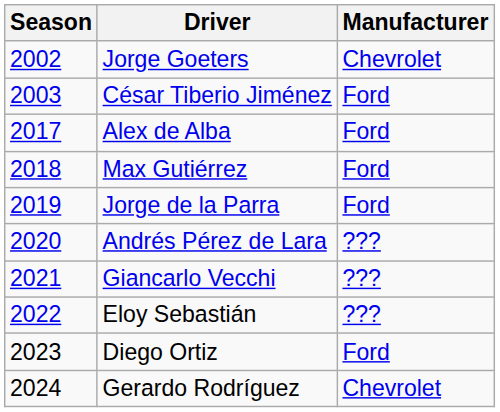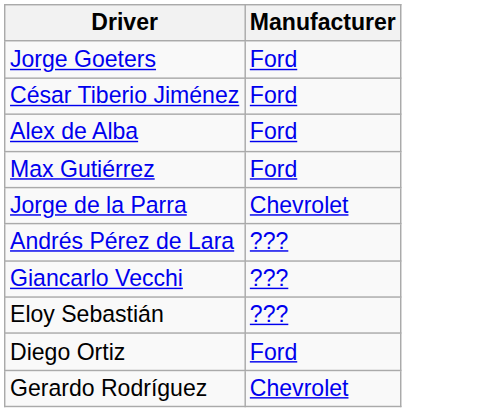- column: Season | 2002 | 2003 | 2017 | 2018 | 2019 | 2020 | 2021 | 2022 | 2023 | 2024
Jorge Goeters | Manufacturer: Chevrolet -> Ford
Jorge de la Parra | Manufacturer: Ford -> Chevrolet
